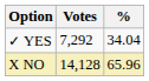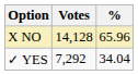rows swapped: X NO <-> ✓ YES
